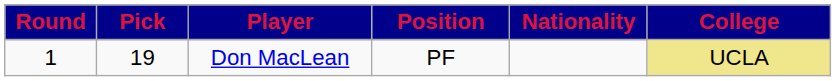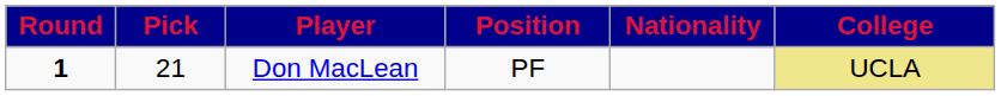Don MacLean | Round: normal -> bold
Don MacLean | Pick: 19 -> 21
